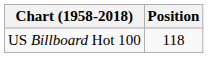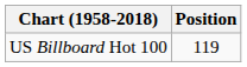US Billboard Hot 100 | Position: 118 -> 119
